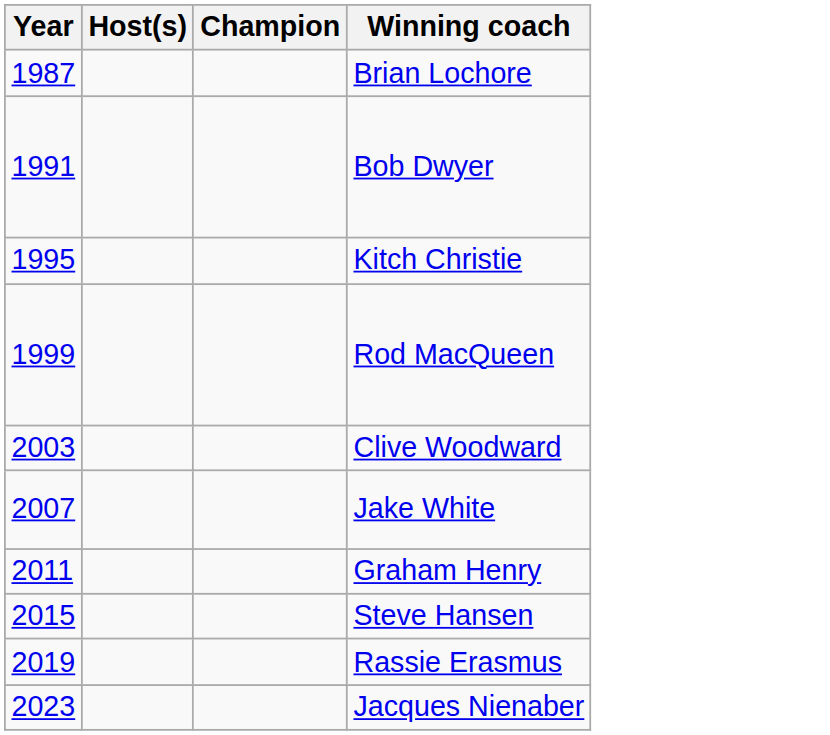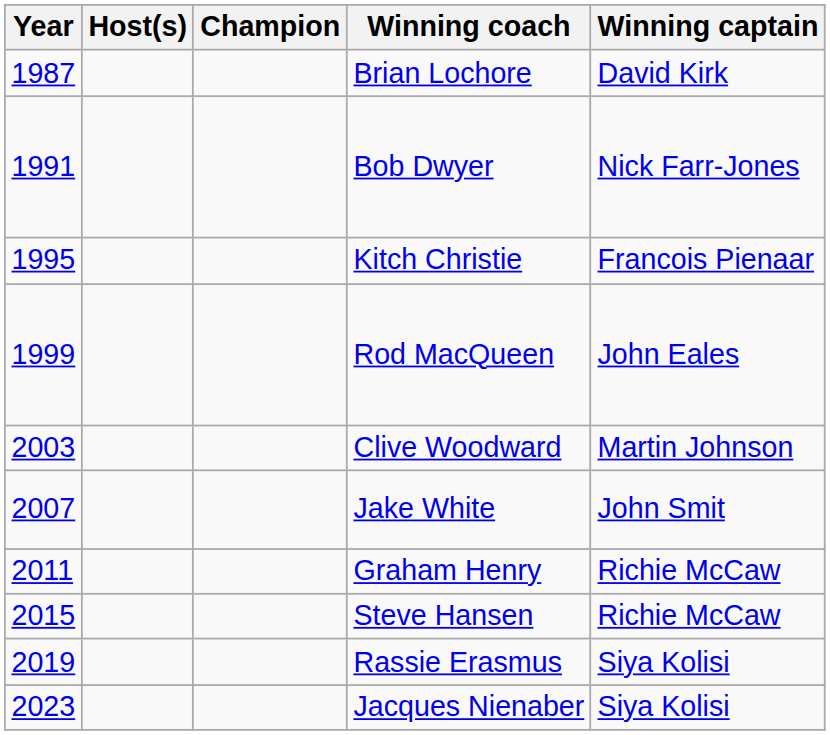+ column: Winning captain | David Kirk | Nick Farr-Jones | Francois Pienaar | John Eales | Martin Johnson | John Smit | Richie McCaw | Richie McCaw | Siya Kolisi | Siya Kolisi
